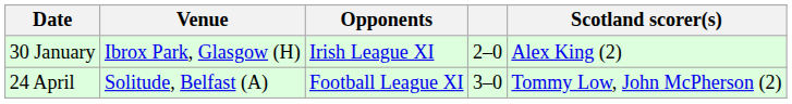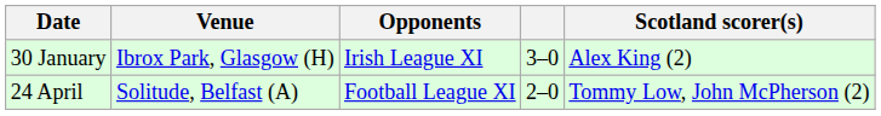30 January | column 4: 2–0 -> 3–0
24 April | column 4: 3–0 -> 2–0
